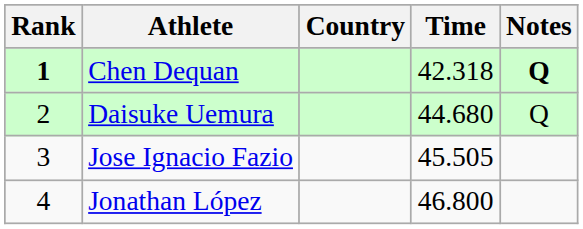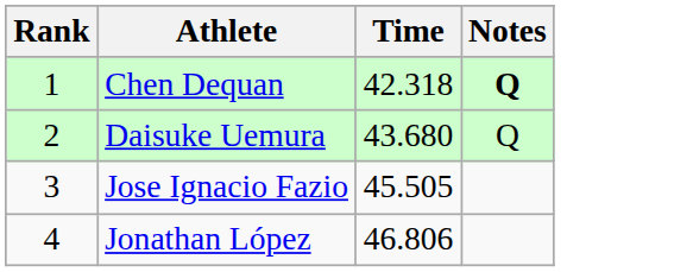- column: Country
Chen Dequan | Rank: bold -> normal
Daisuke Uemura | Time: 44.680 -> 43.680
Jonathan López | Time: 46.800 -> 46.806
